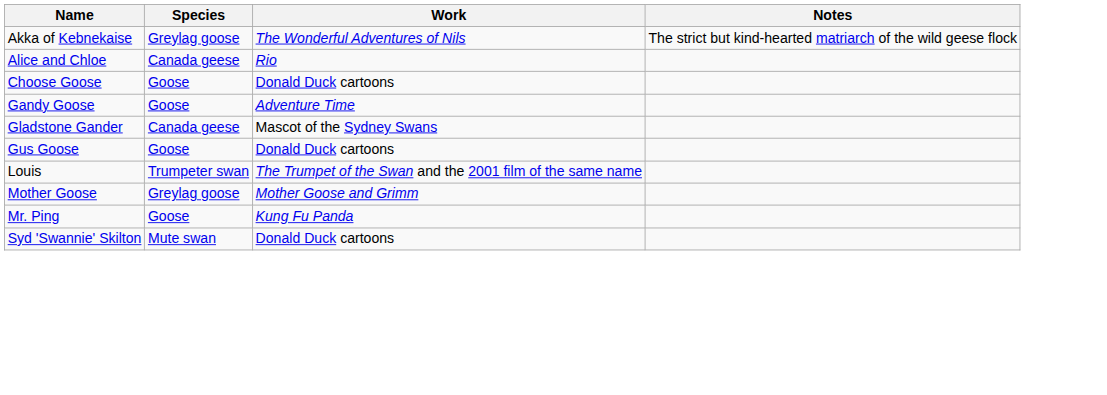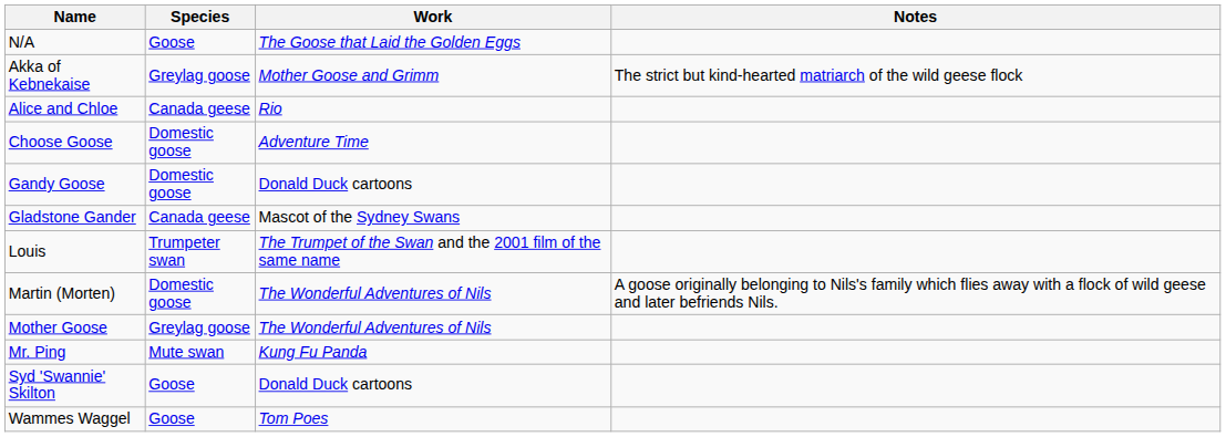+ row: N/A | Goose | The Goose that Laid the Golden Eggs
Akka of Kebnekaise | Work: The Wonderful Adventures of Nils -> Mother Goose and Grimm
Choose Goose | Species: Goose -> Domestic goose
Choose Goose | Work: Donald Duck cartoons -> Adventure Time
Gandy Goose | Species: Goose -> Domestic goose
Gandy Goose | Work: Adventure Time -> Donald Duck cartoons
- row: Gus Goose | Goose | Donald Duck cartoons
+ row: Martin (Morten) | Domestic goose | The Wonderful Adventures of Nils | A goose originally belonging to Nils's family which flies away with a flock of wild geese and later befriends Nils.
Mother Goose | Work: Mother Goose and Grimm -> The Wonderful Adventures of Nils
Mr. Ping | Species: Goose -> Mute swan
Syd 'Swannie' Skilton | Species: Mute swan -> Goose
+ row: Wammes Waggel | Goose | Tom Poes
